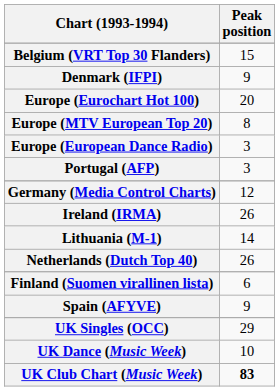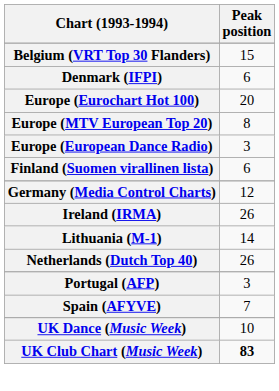Denmark (IFPI) | Peak position: 9 -> 6
rows swapped: Finland (Suomen virallinen lista) <-> Portugal (AFP)
Spain (AFYVE) | Peak position: 9 -> 7
- row: UK Singles (OCC) | 29
